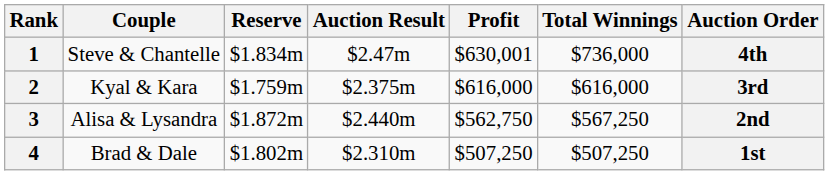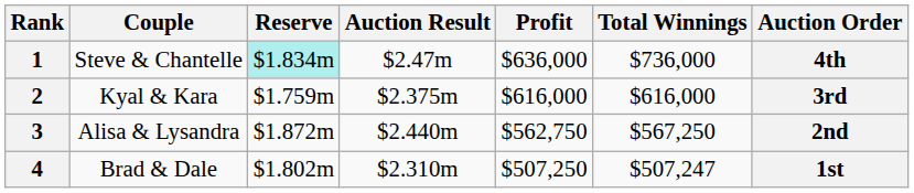1 | Reserve: no background -> paleturquoise background
1 | Profit: $630,001 -> $636,000
4 | Total Winnings: $507,250 -> $507,247
